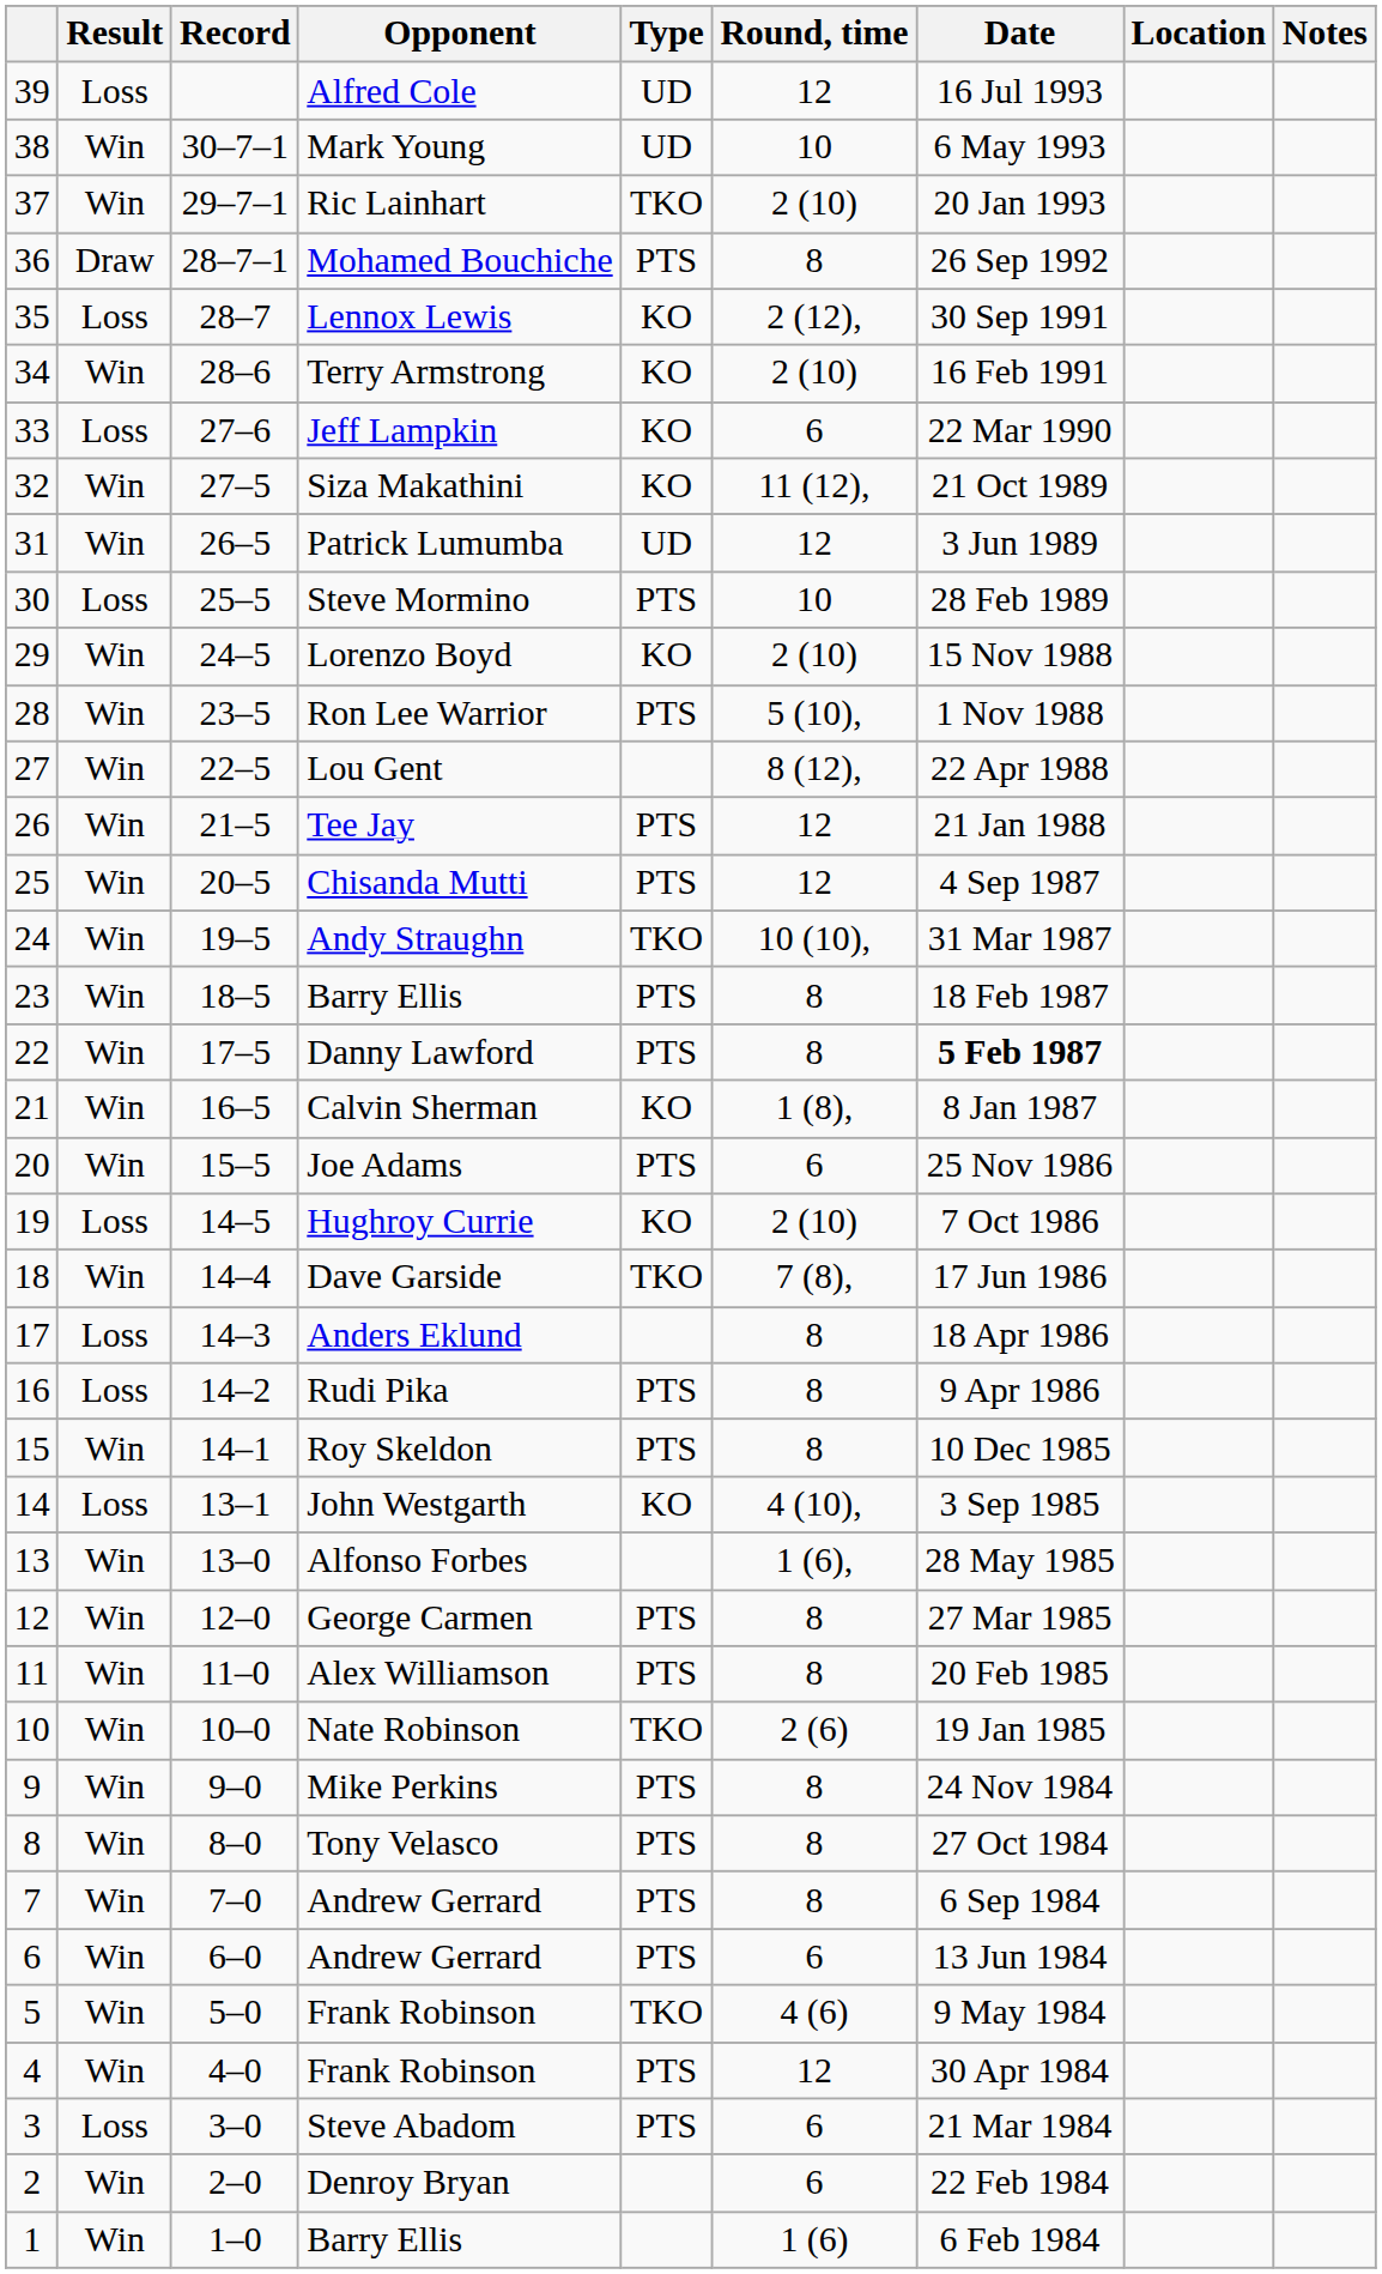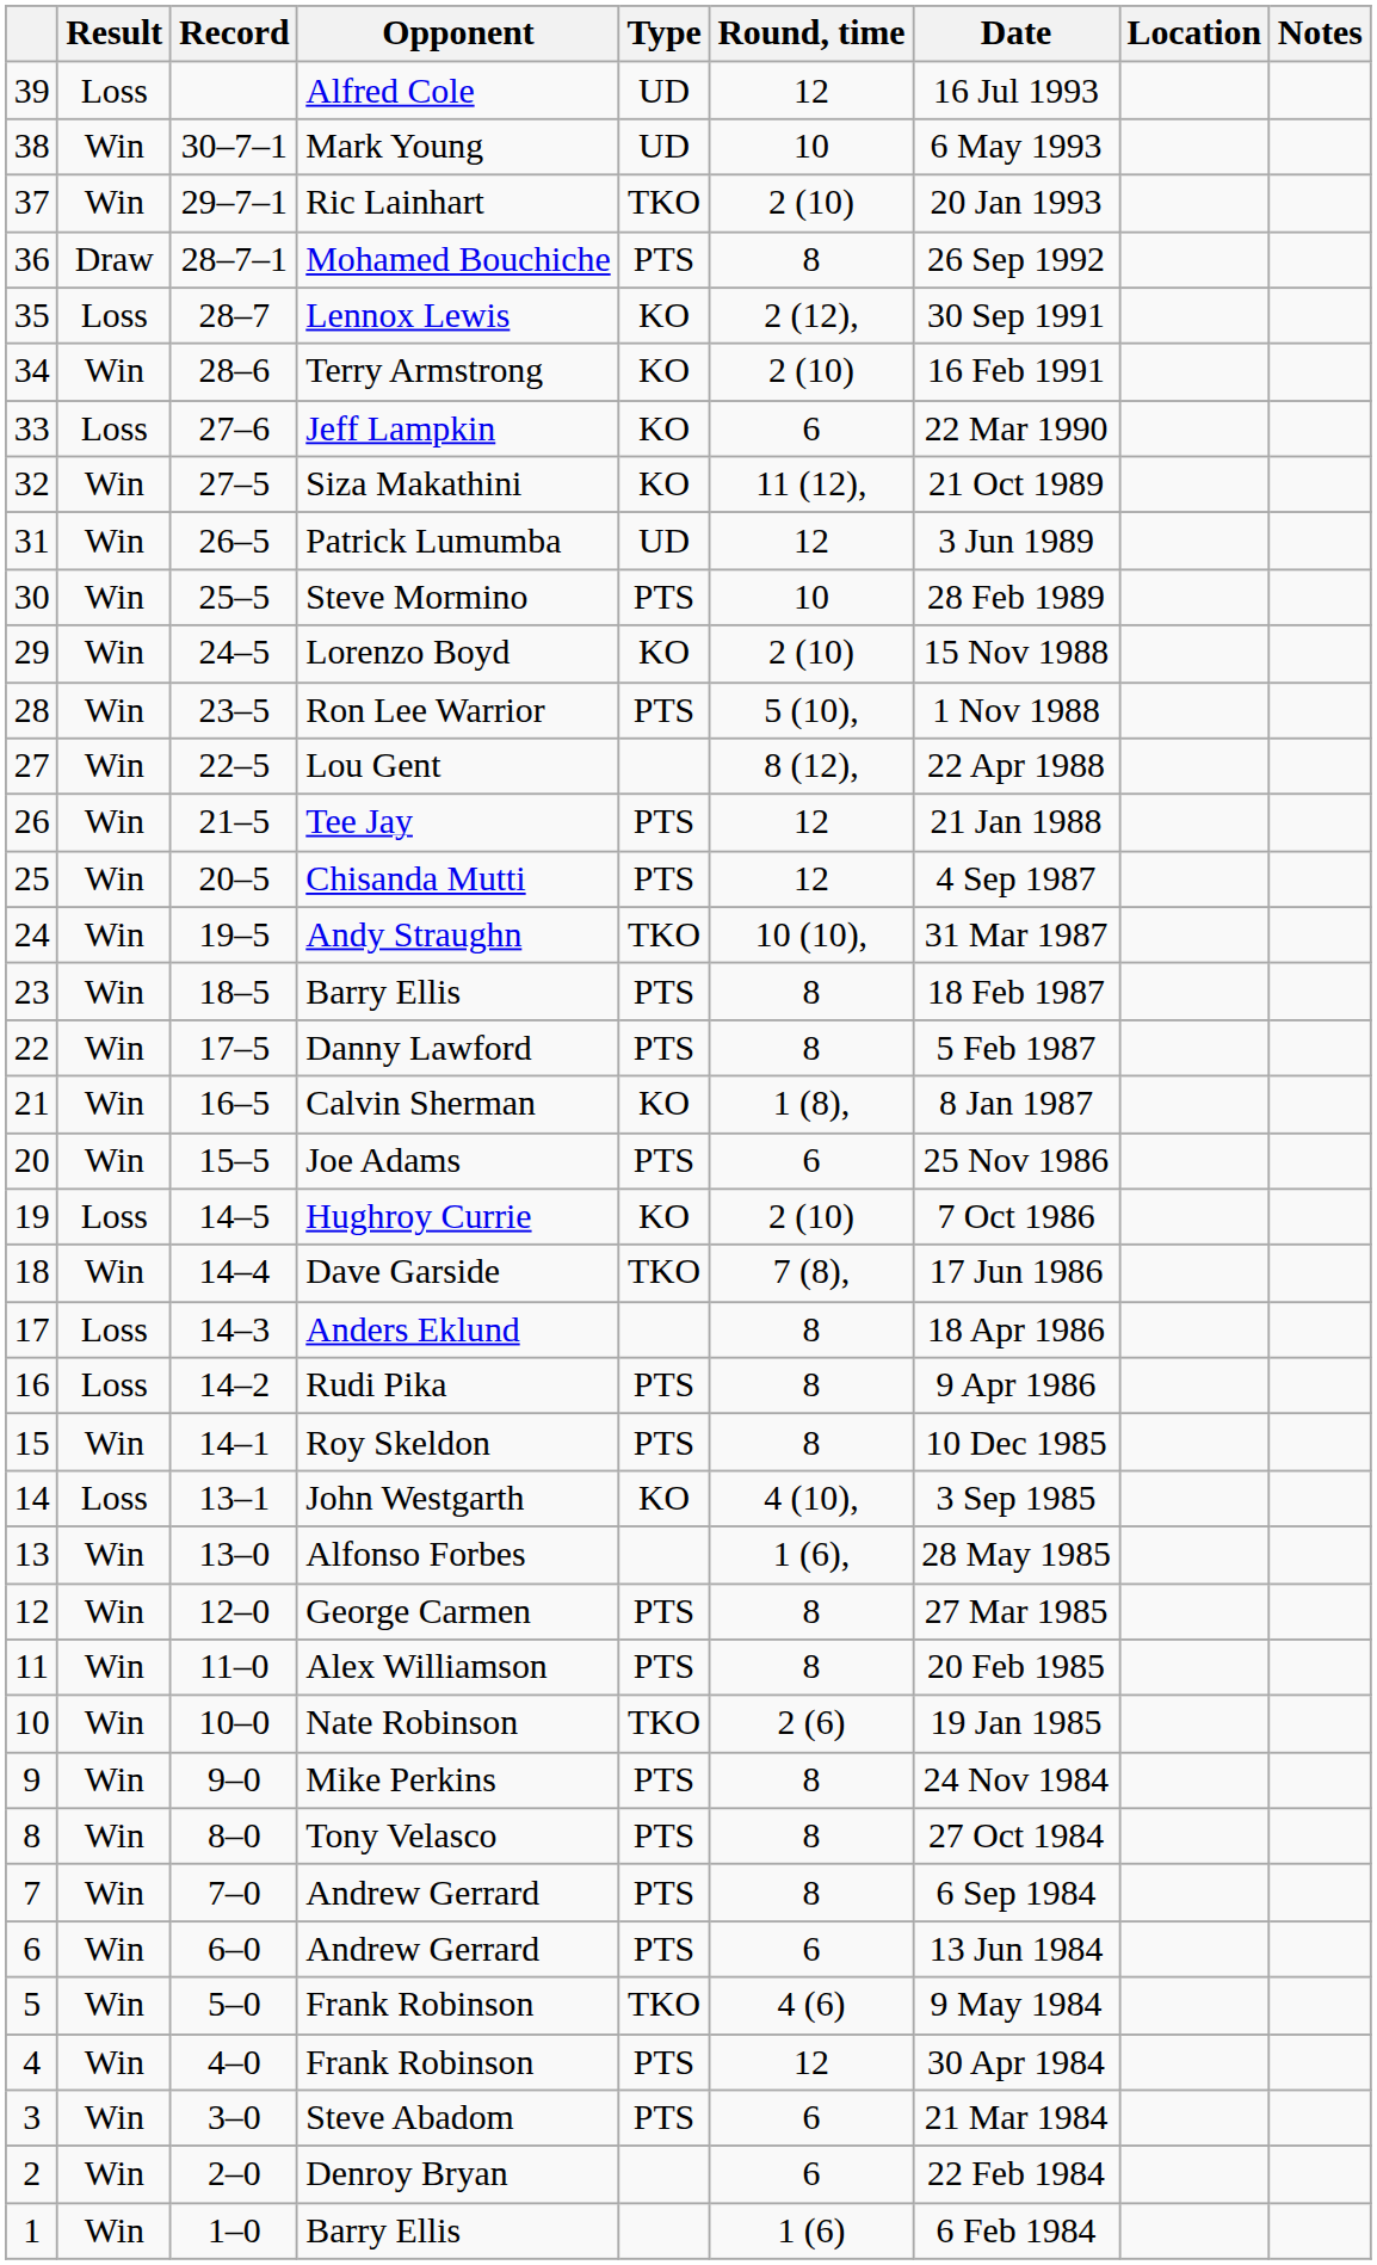Steve Mormino | Result: Loss -> Win
Danny Lawford | Date: bold -> normal
Steve Abadom | Result: Loss -> Win
